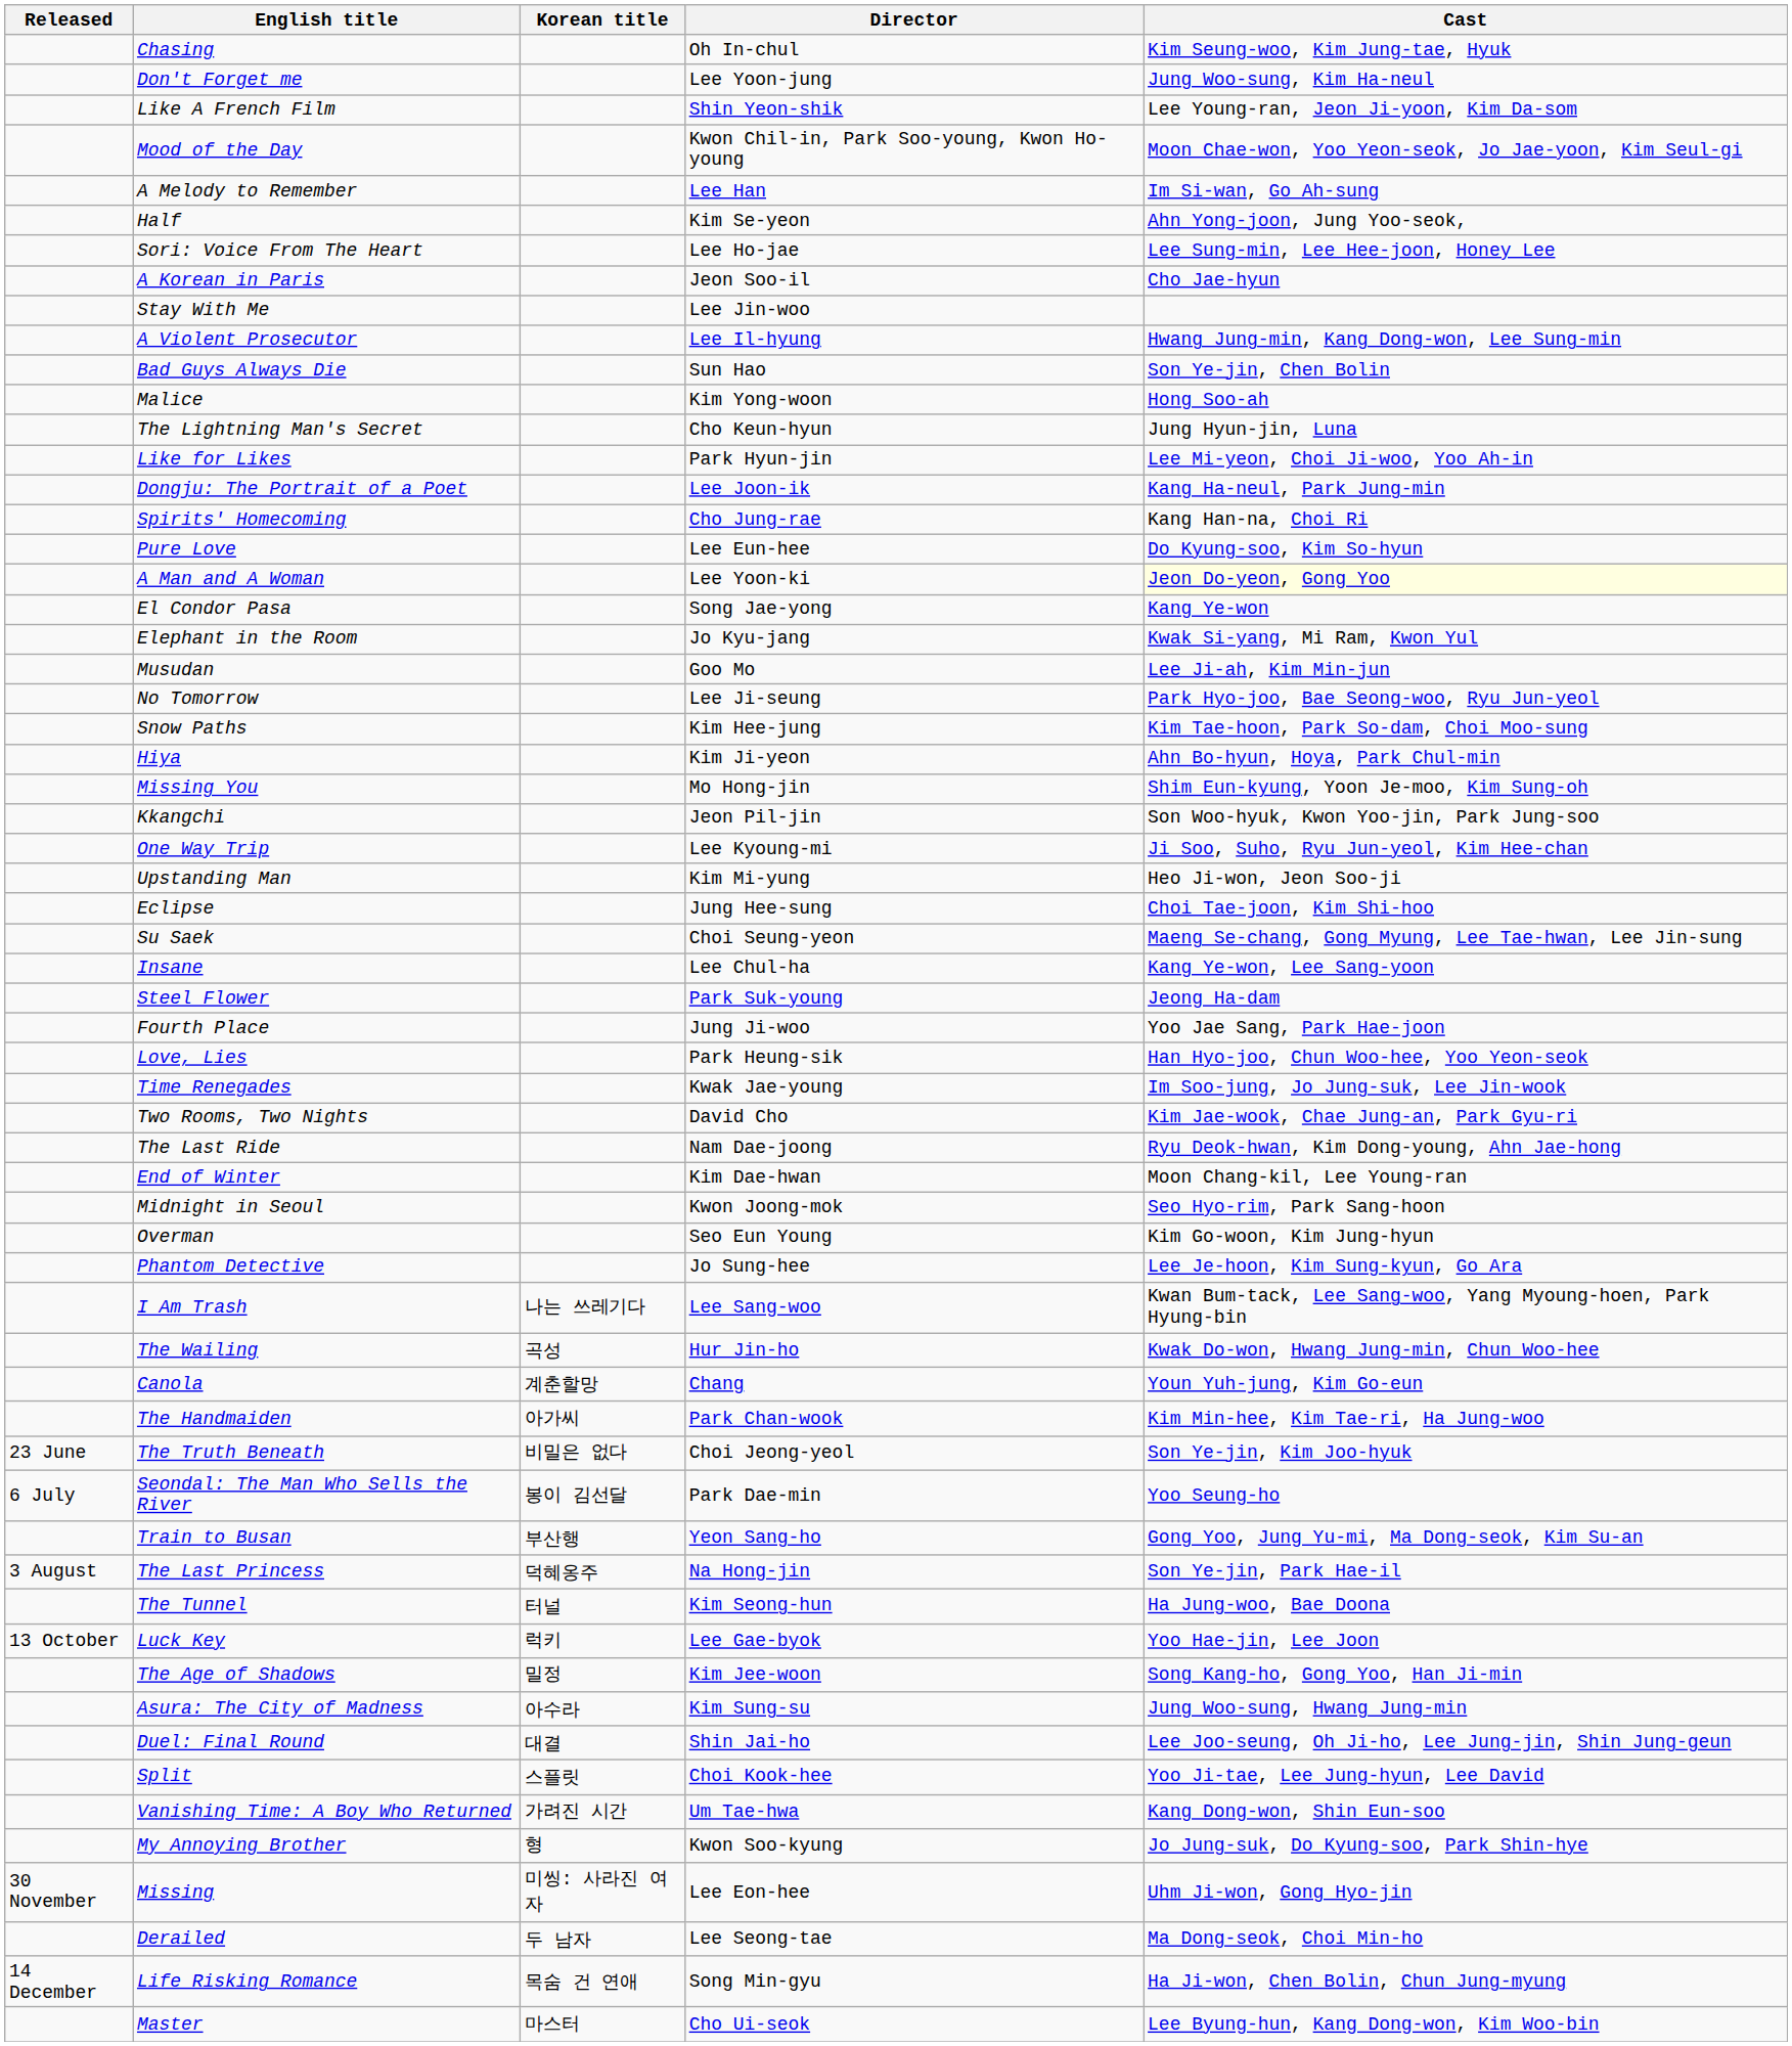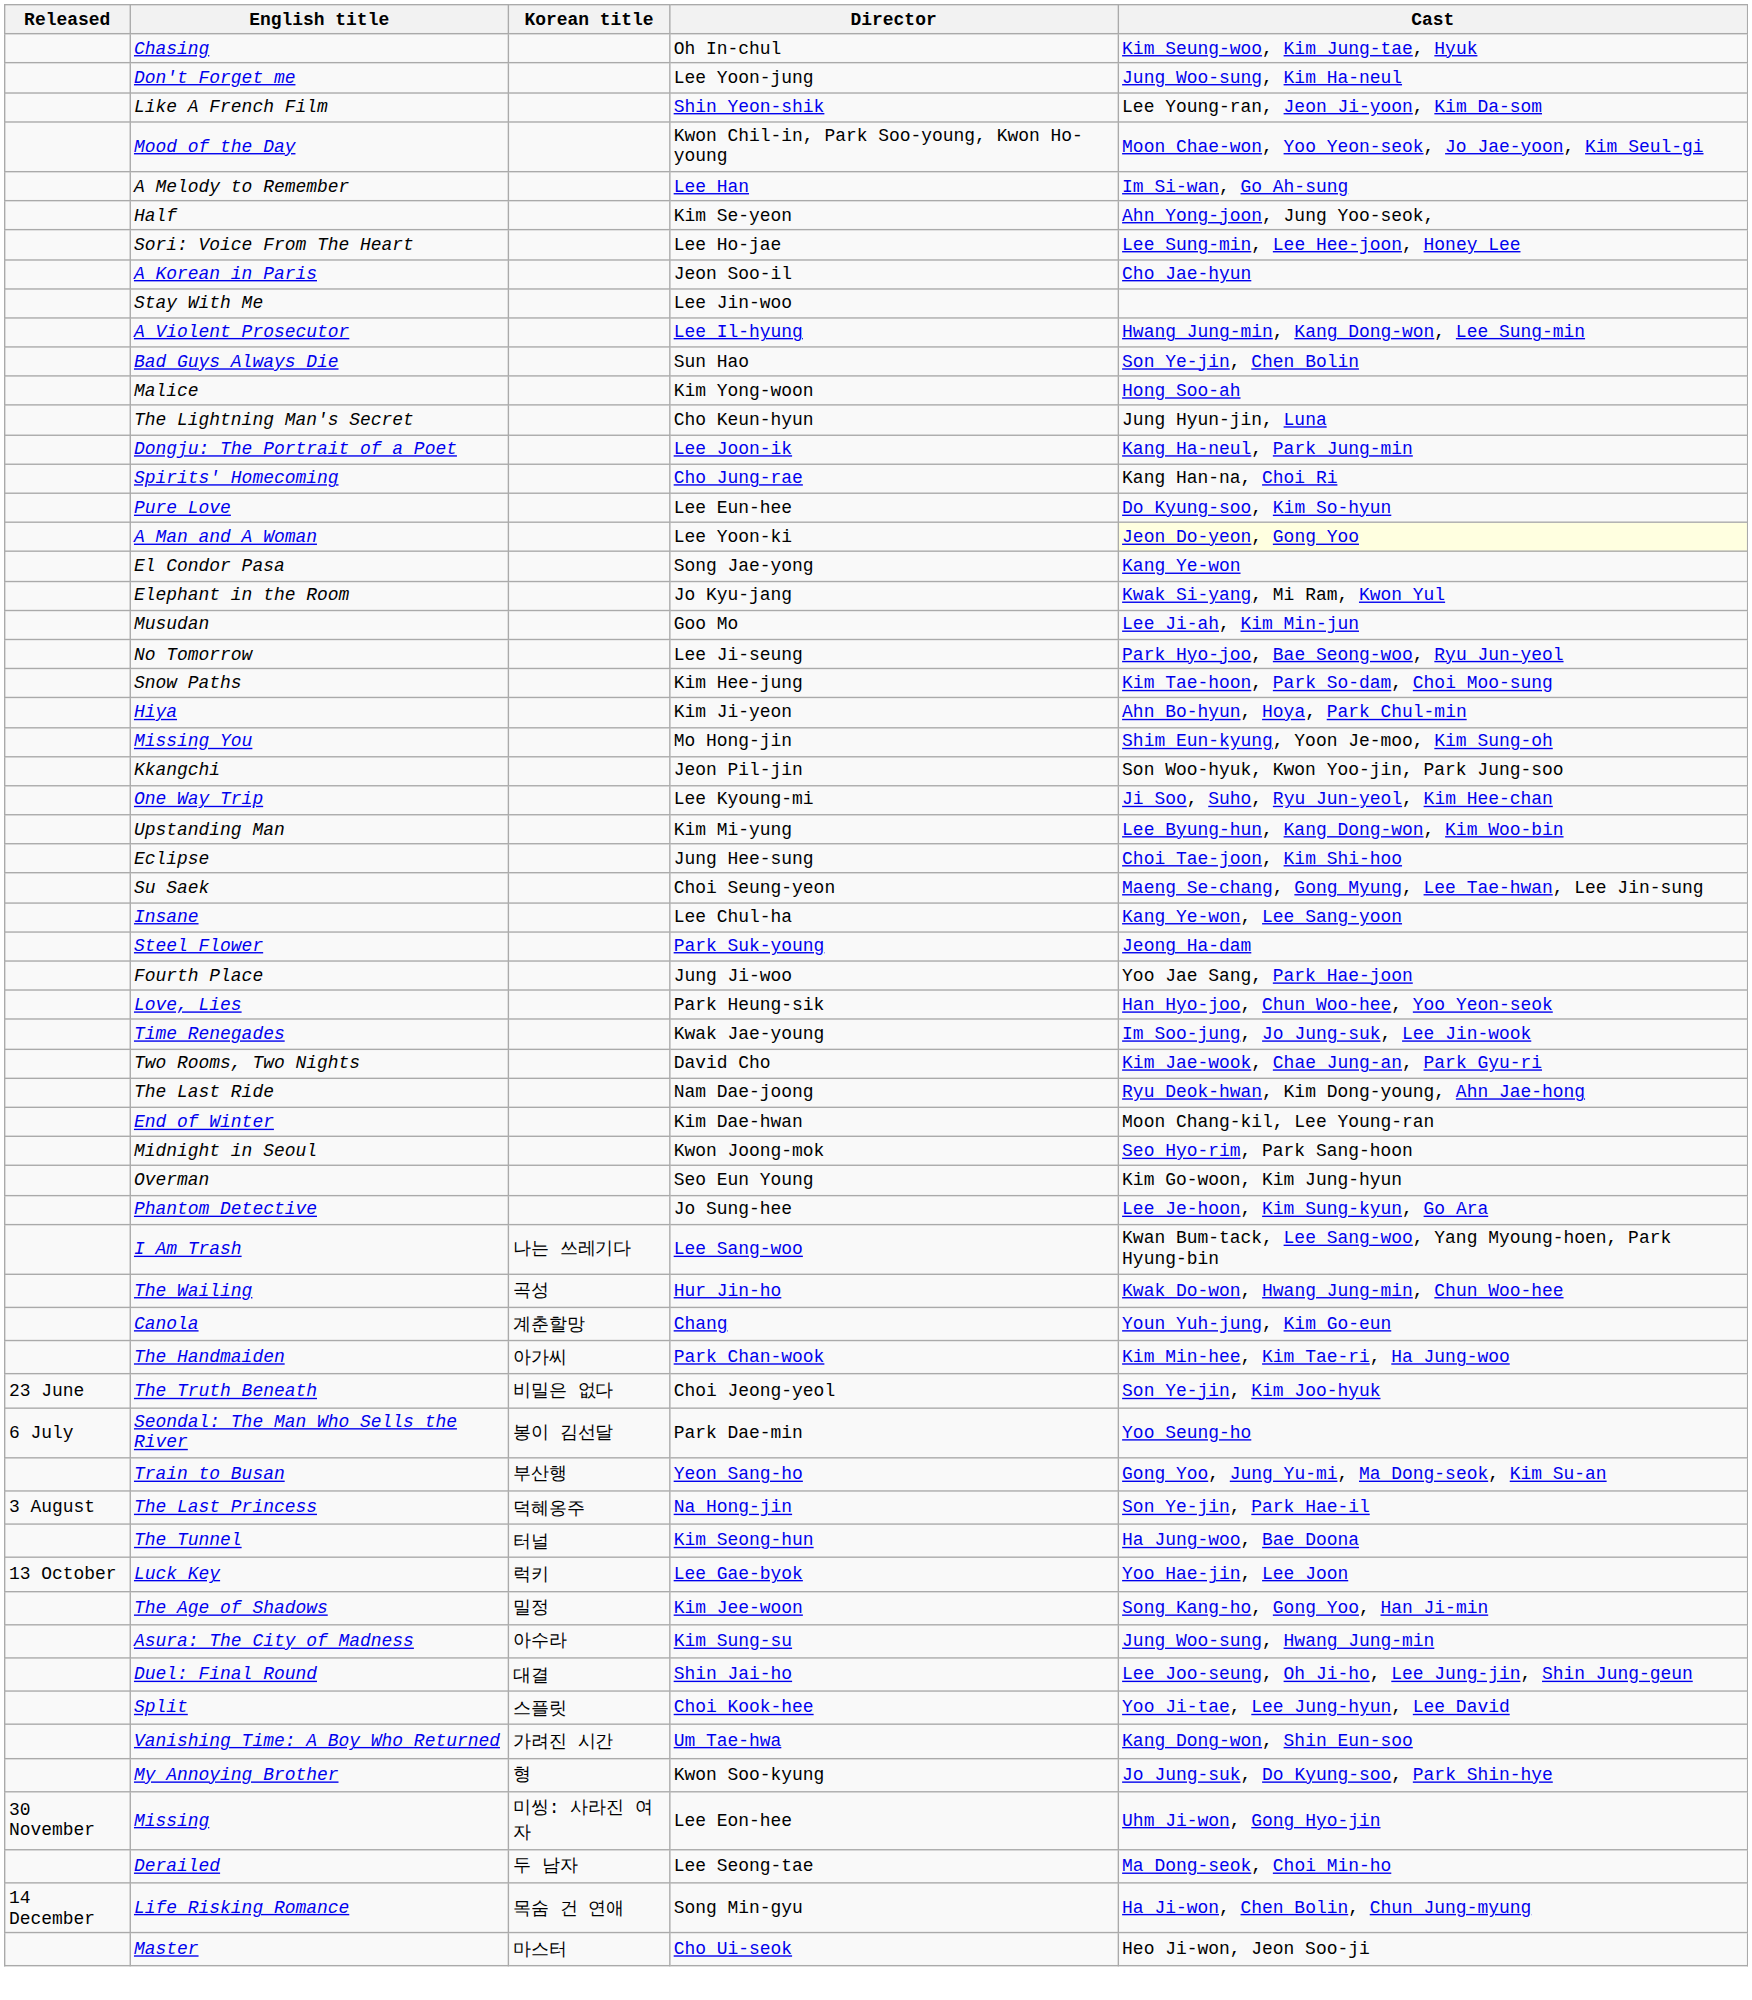- row: Like for Likes | Park Hyun-jin | Lee Mi-yeon, Choi Ji-woo, Yoo Ah-in
Upstanding Man | Cast: Heo Ji-won, Jeon Soo-ji -> Lee Byung-hun, Kang Dong-won, Kim Woo-bin
Master | Cast: Lee Byung-hun, Kang Dong-won, Kim Woo-bin -> Heo Ji-won, Jeon Soo-ji
